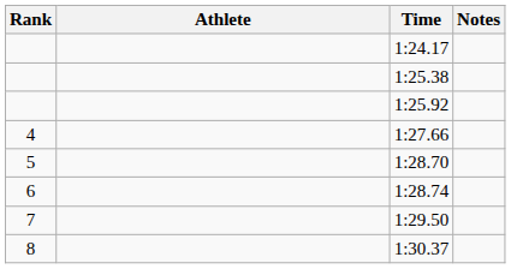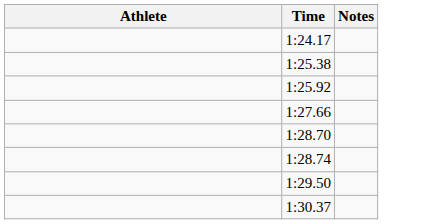- column: Rank | 4 | 5 | 6 | 7 | 8
